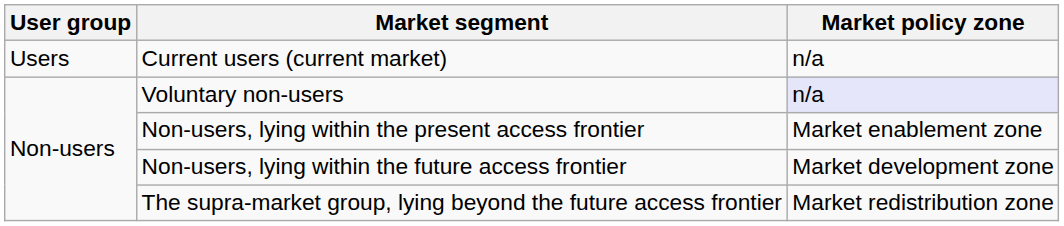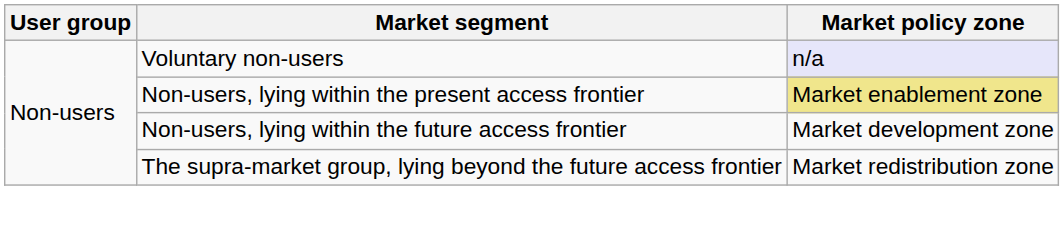- row: Users | Current users (current market) | n/a
Non-users, lying within the present access frontier | Market policy zone: no background -> khaki background
